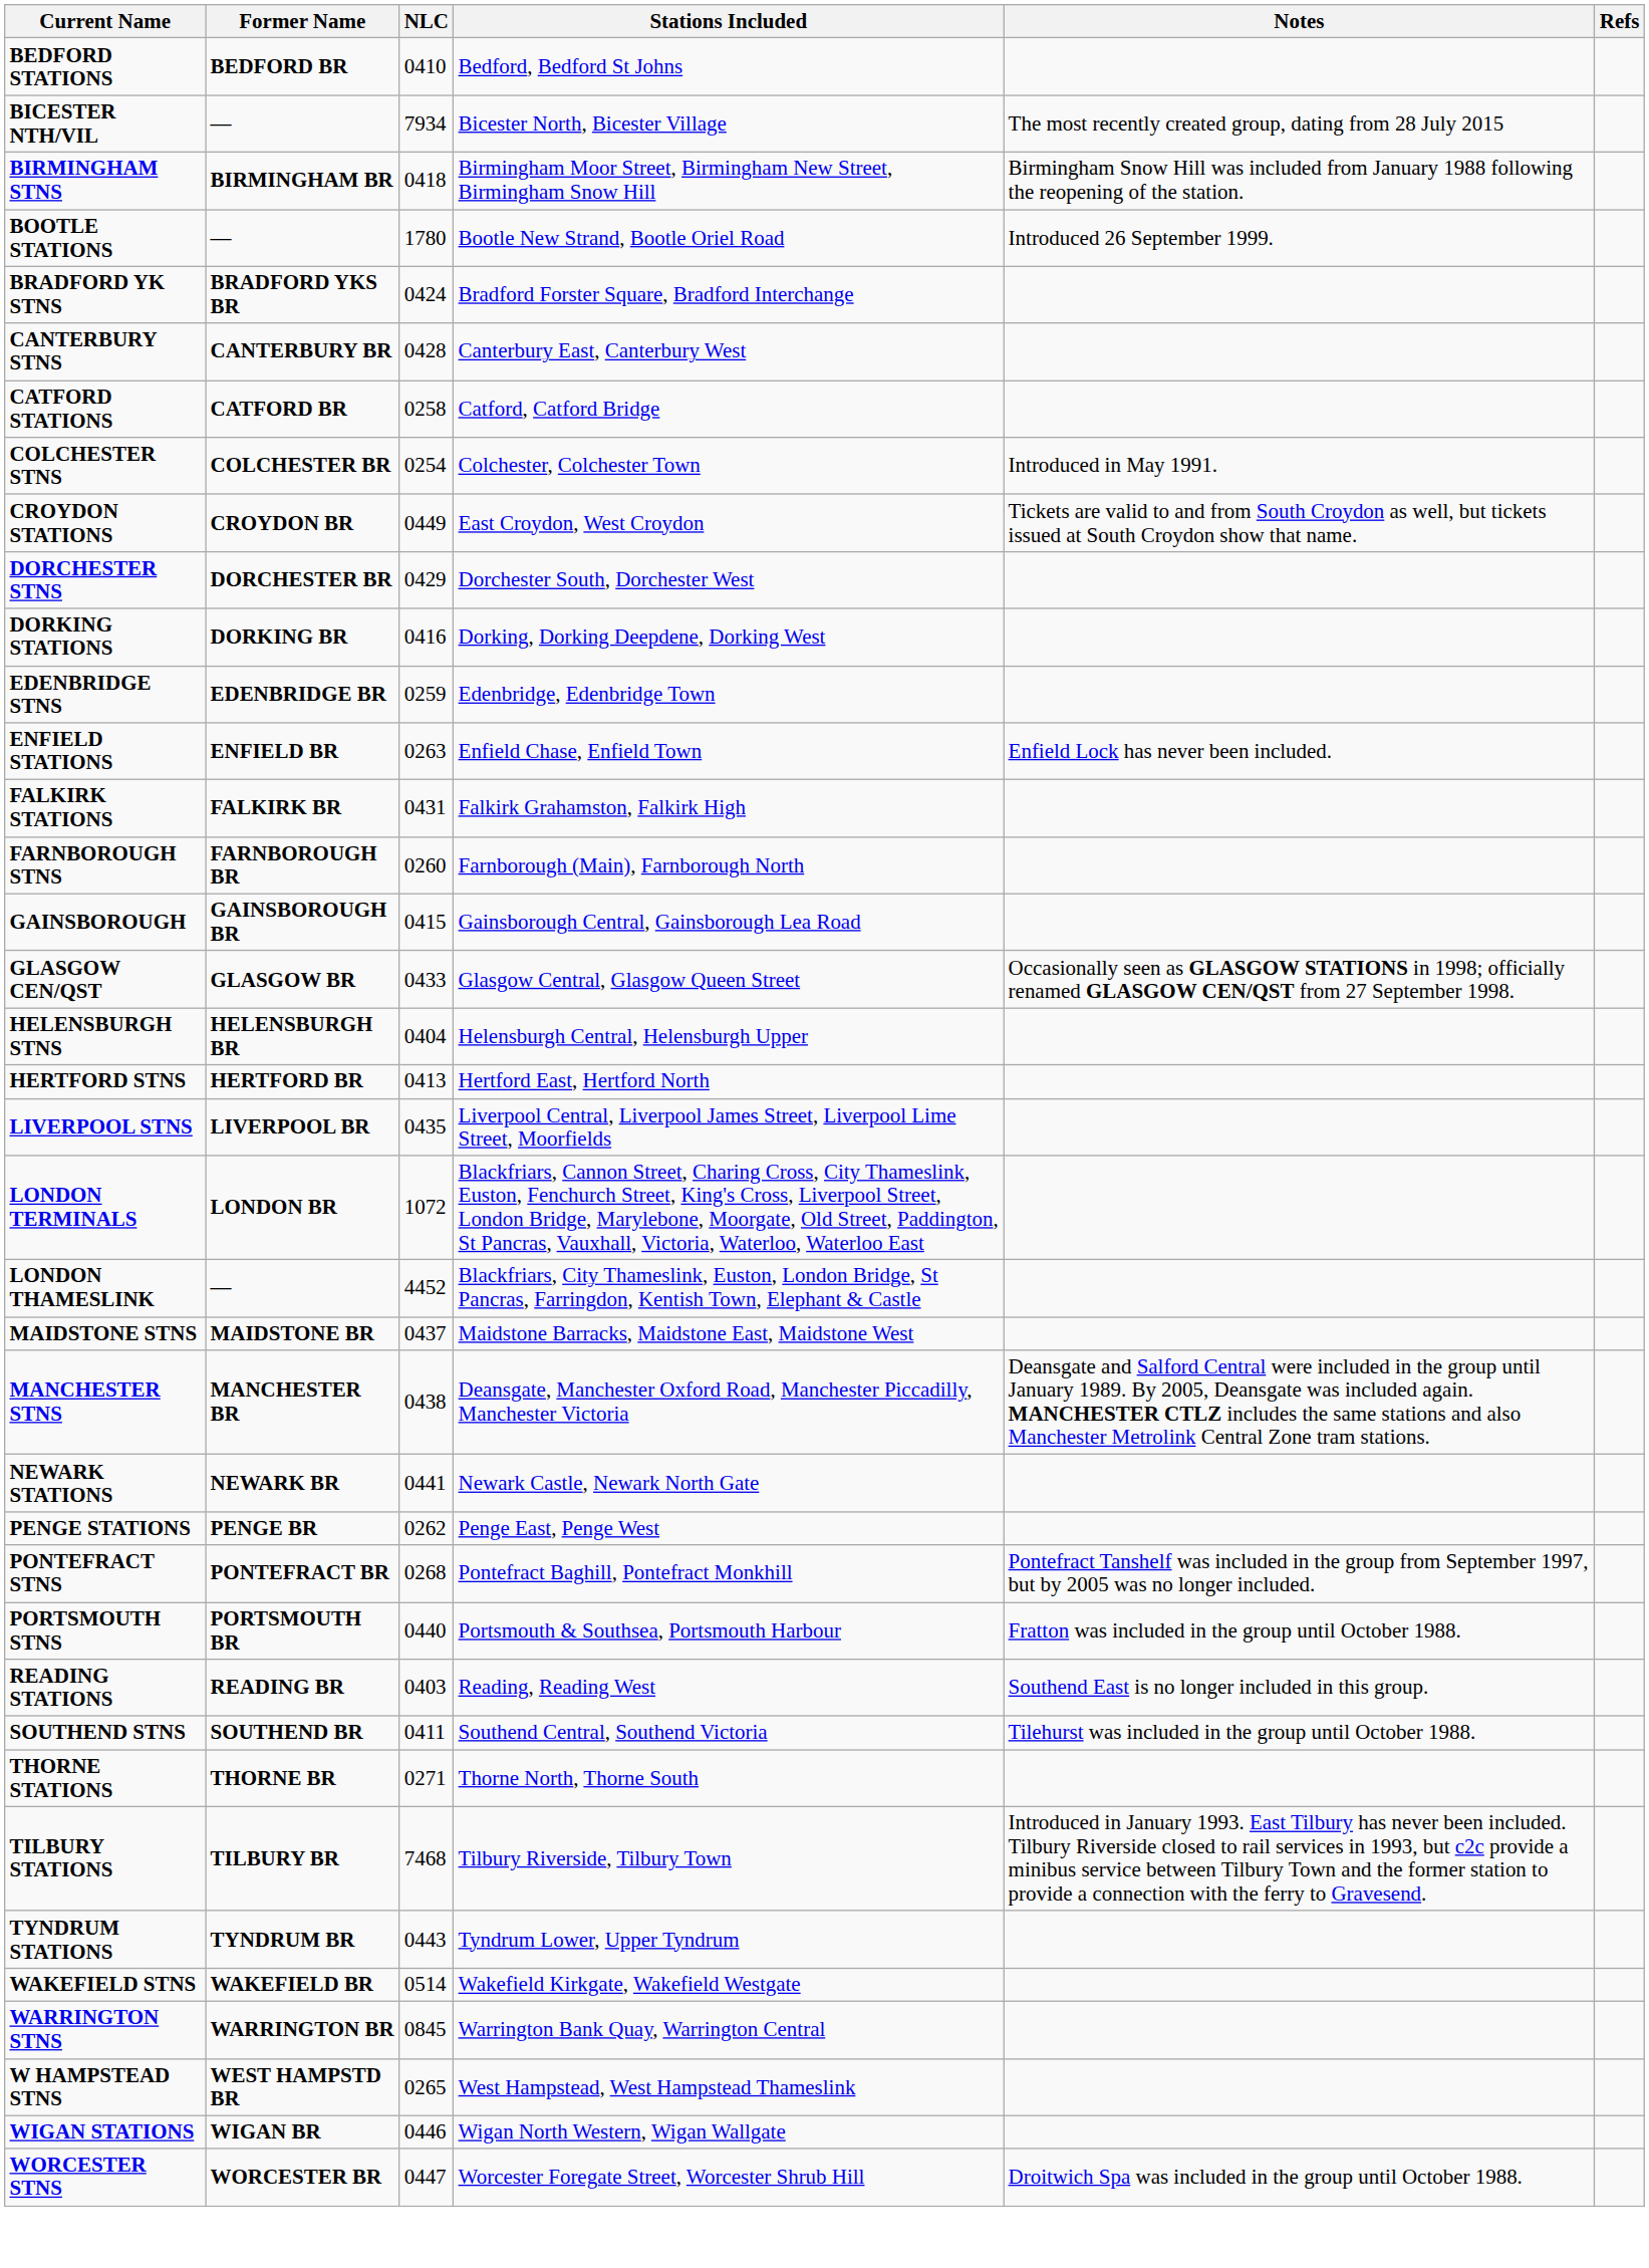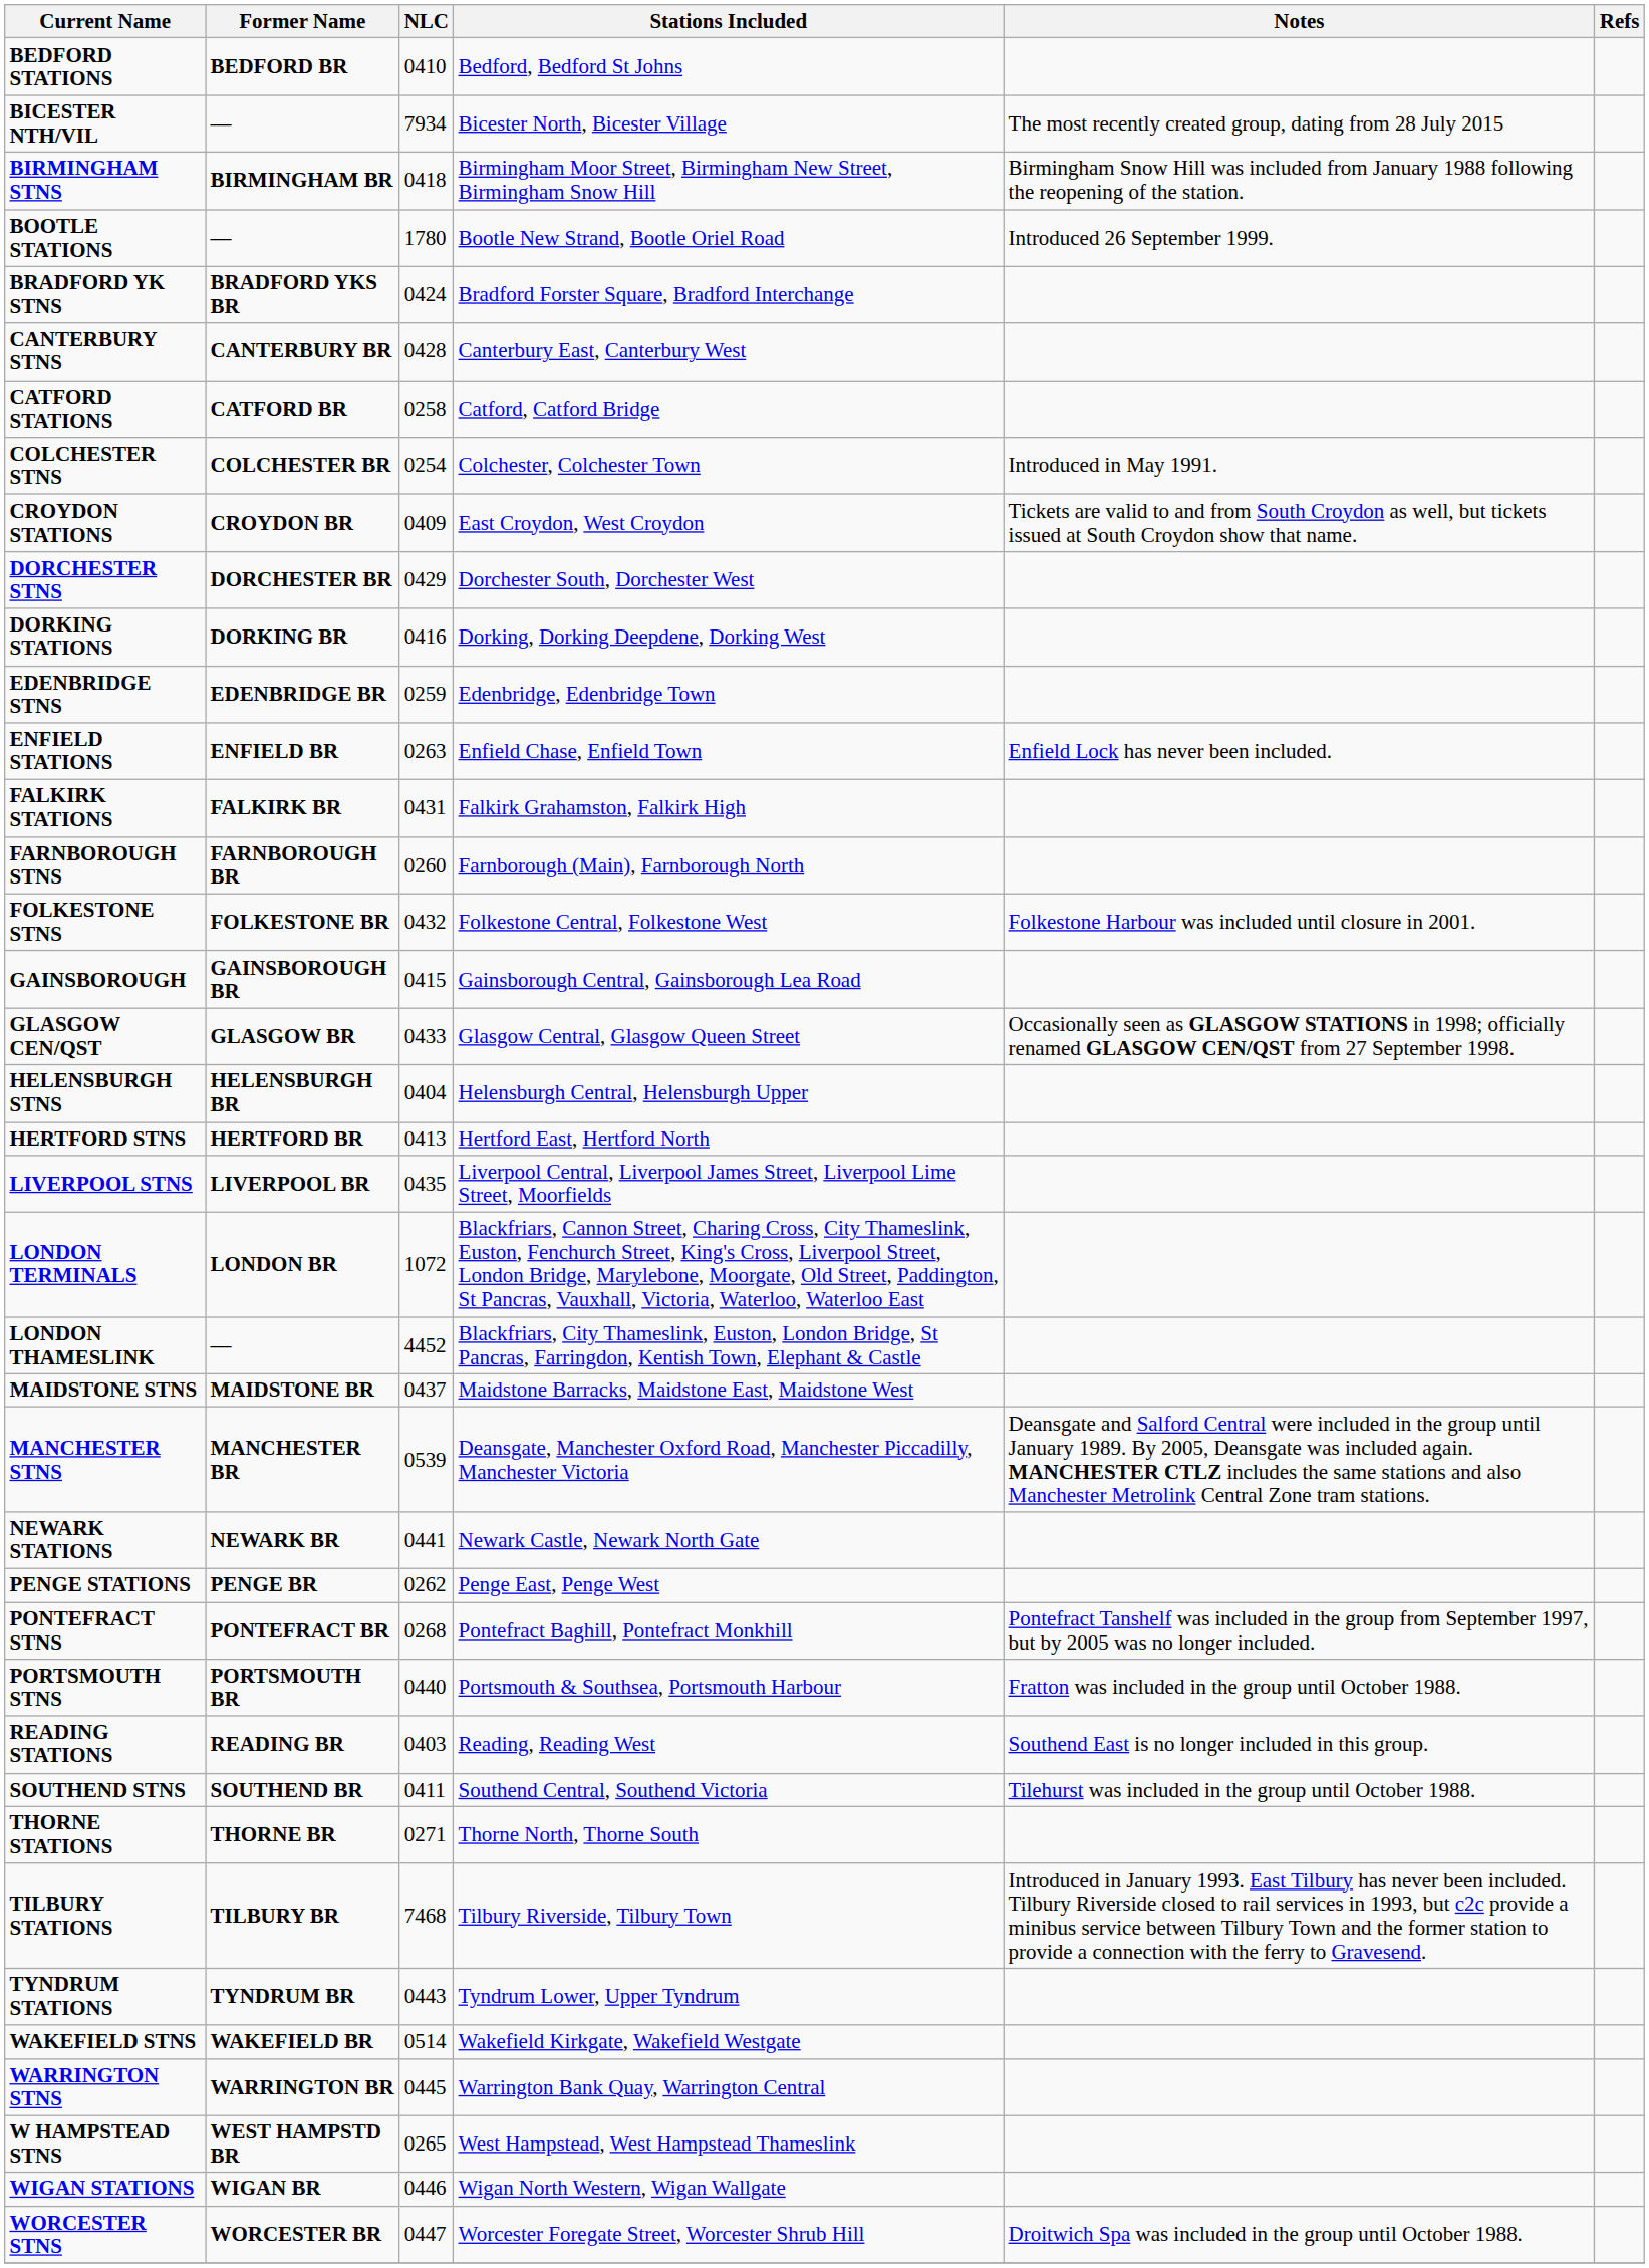CROYDON STATIONS | NLC: 0449 -> 0409
+ row: FOLKESTONE STNS | FOLKESTONE BR | 0432 | Folkestone Central, Folkestone West | Folkestone Harbour was included until closure in 2001.
MANCHESTER STNS | NLC: 0438 -> 0539
WARRINGTON STNS | NLC: 0845 -> 0445
